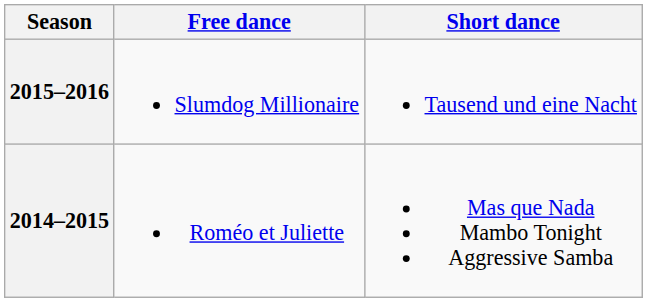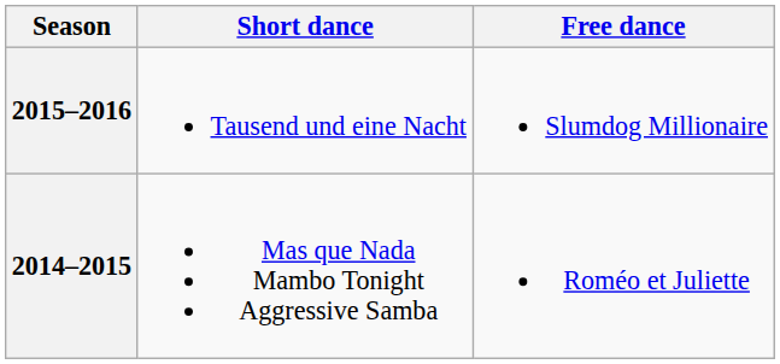columns swapped: Short dance <-> Free dance
